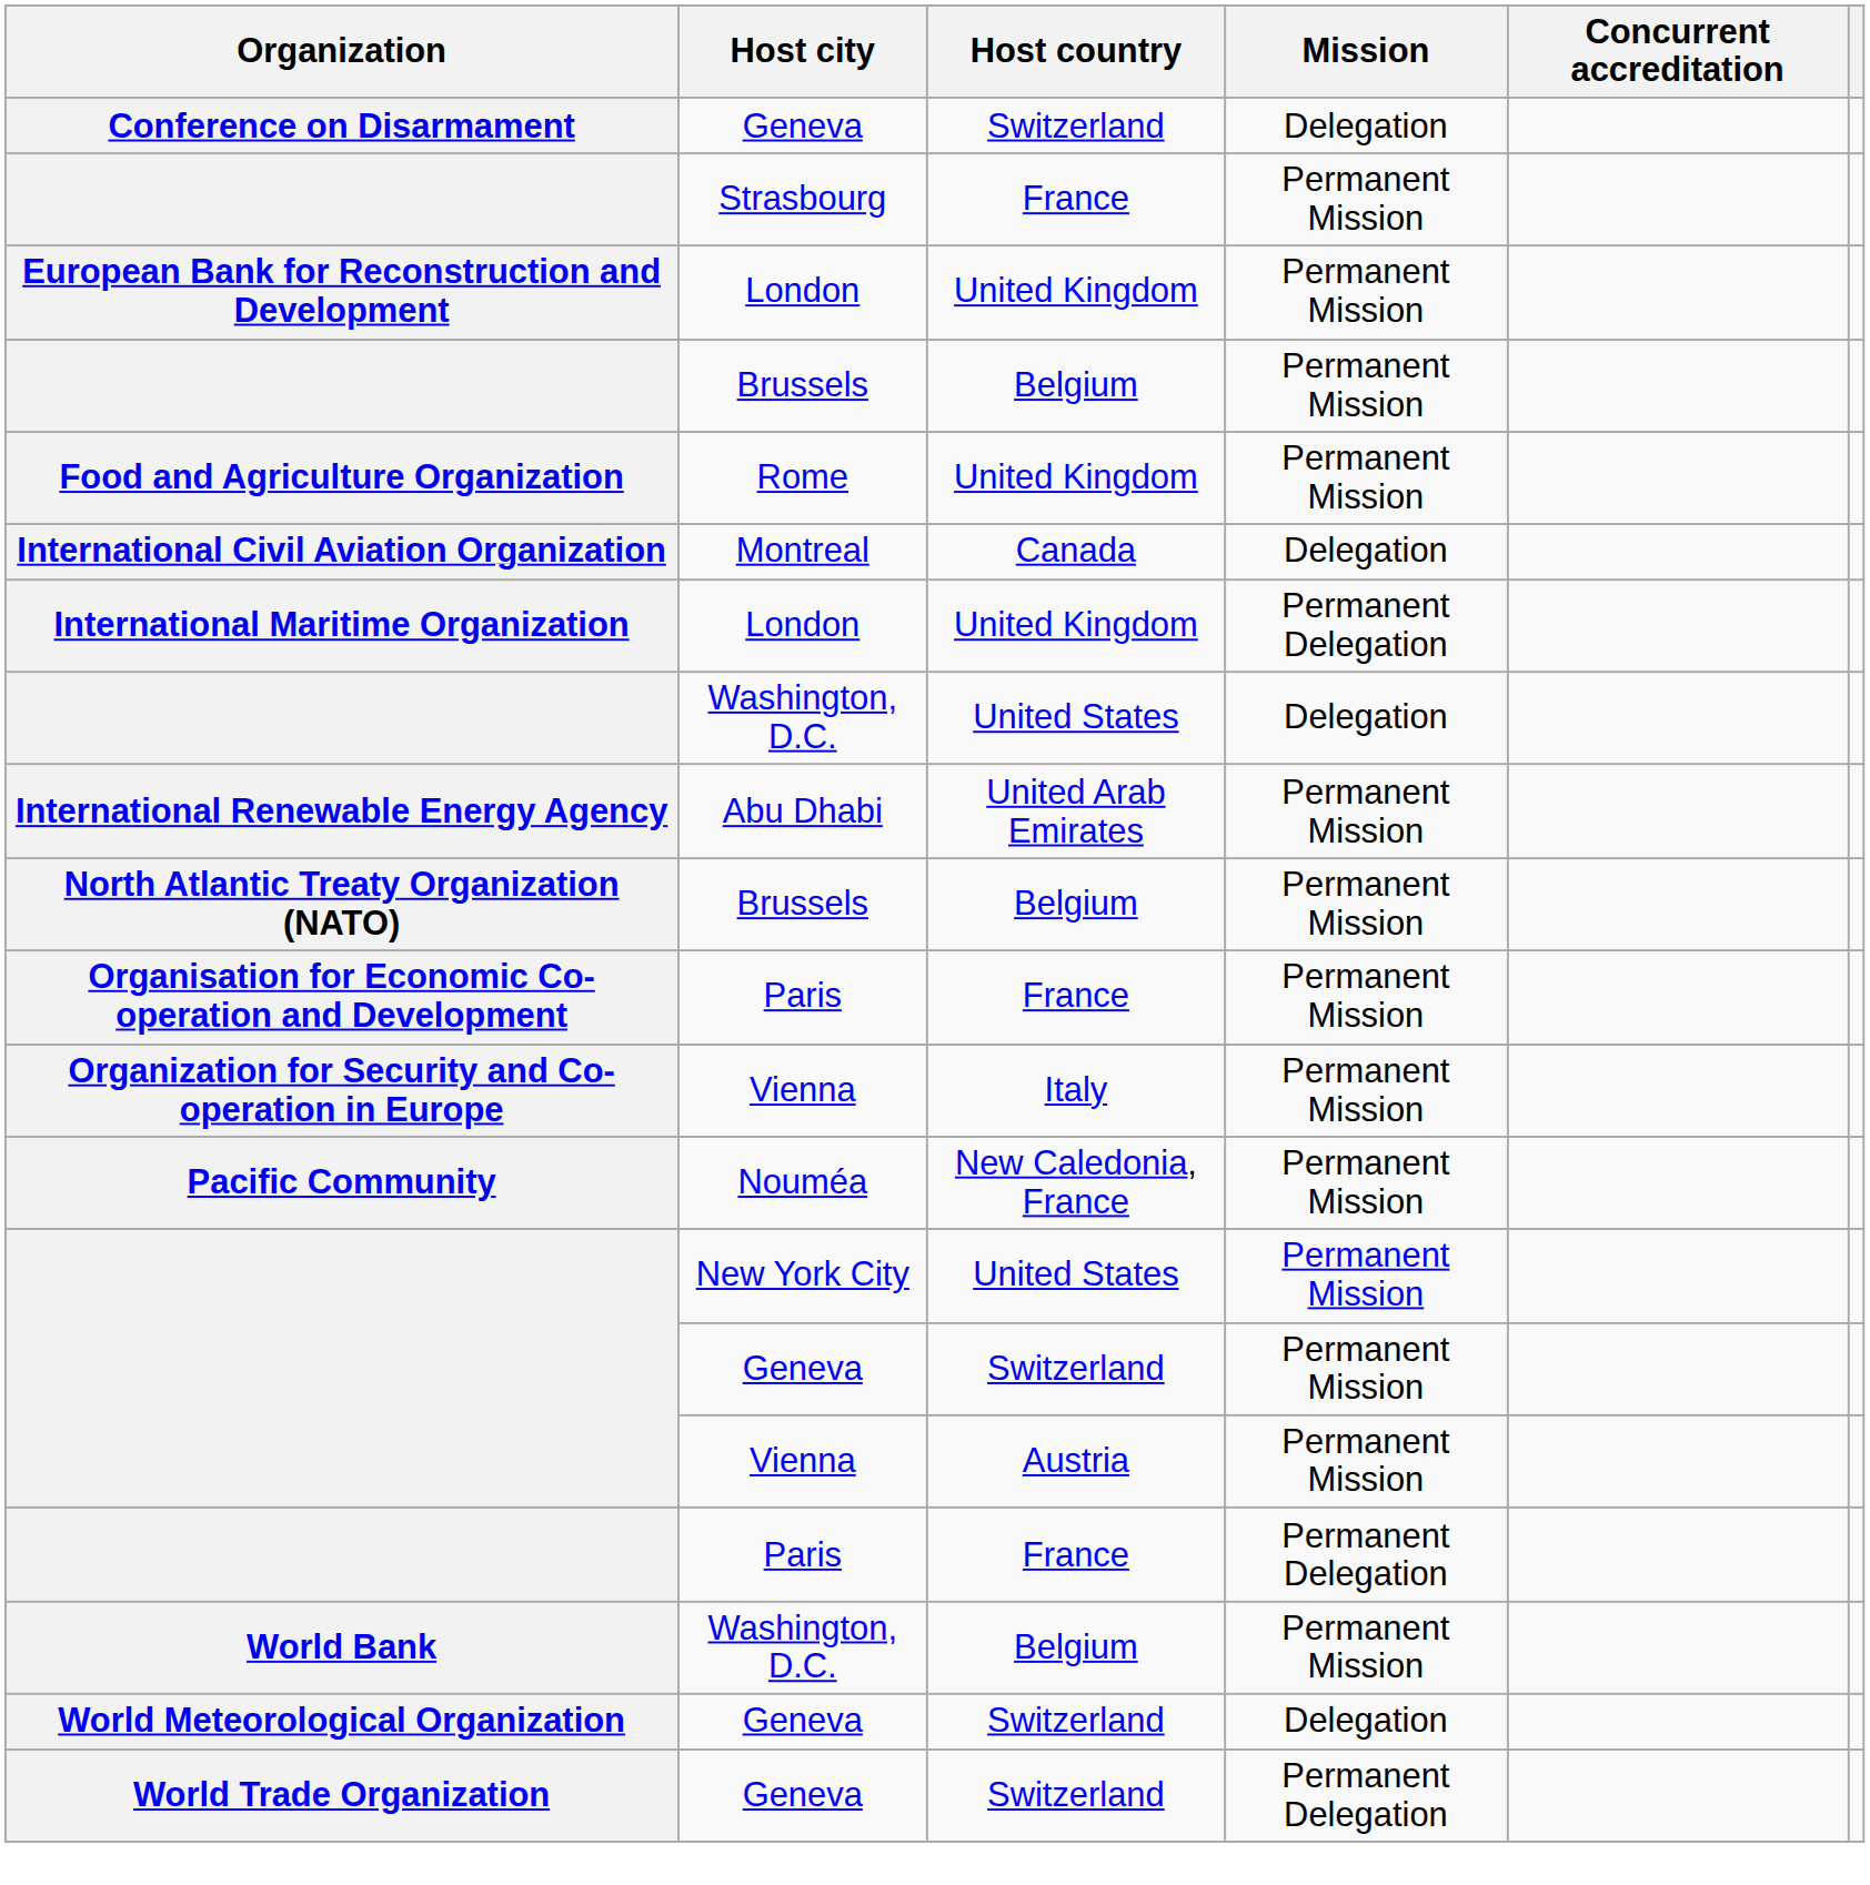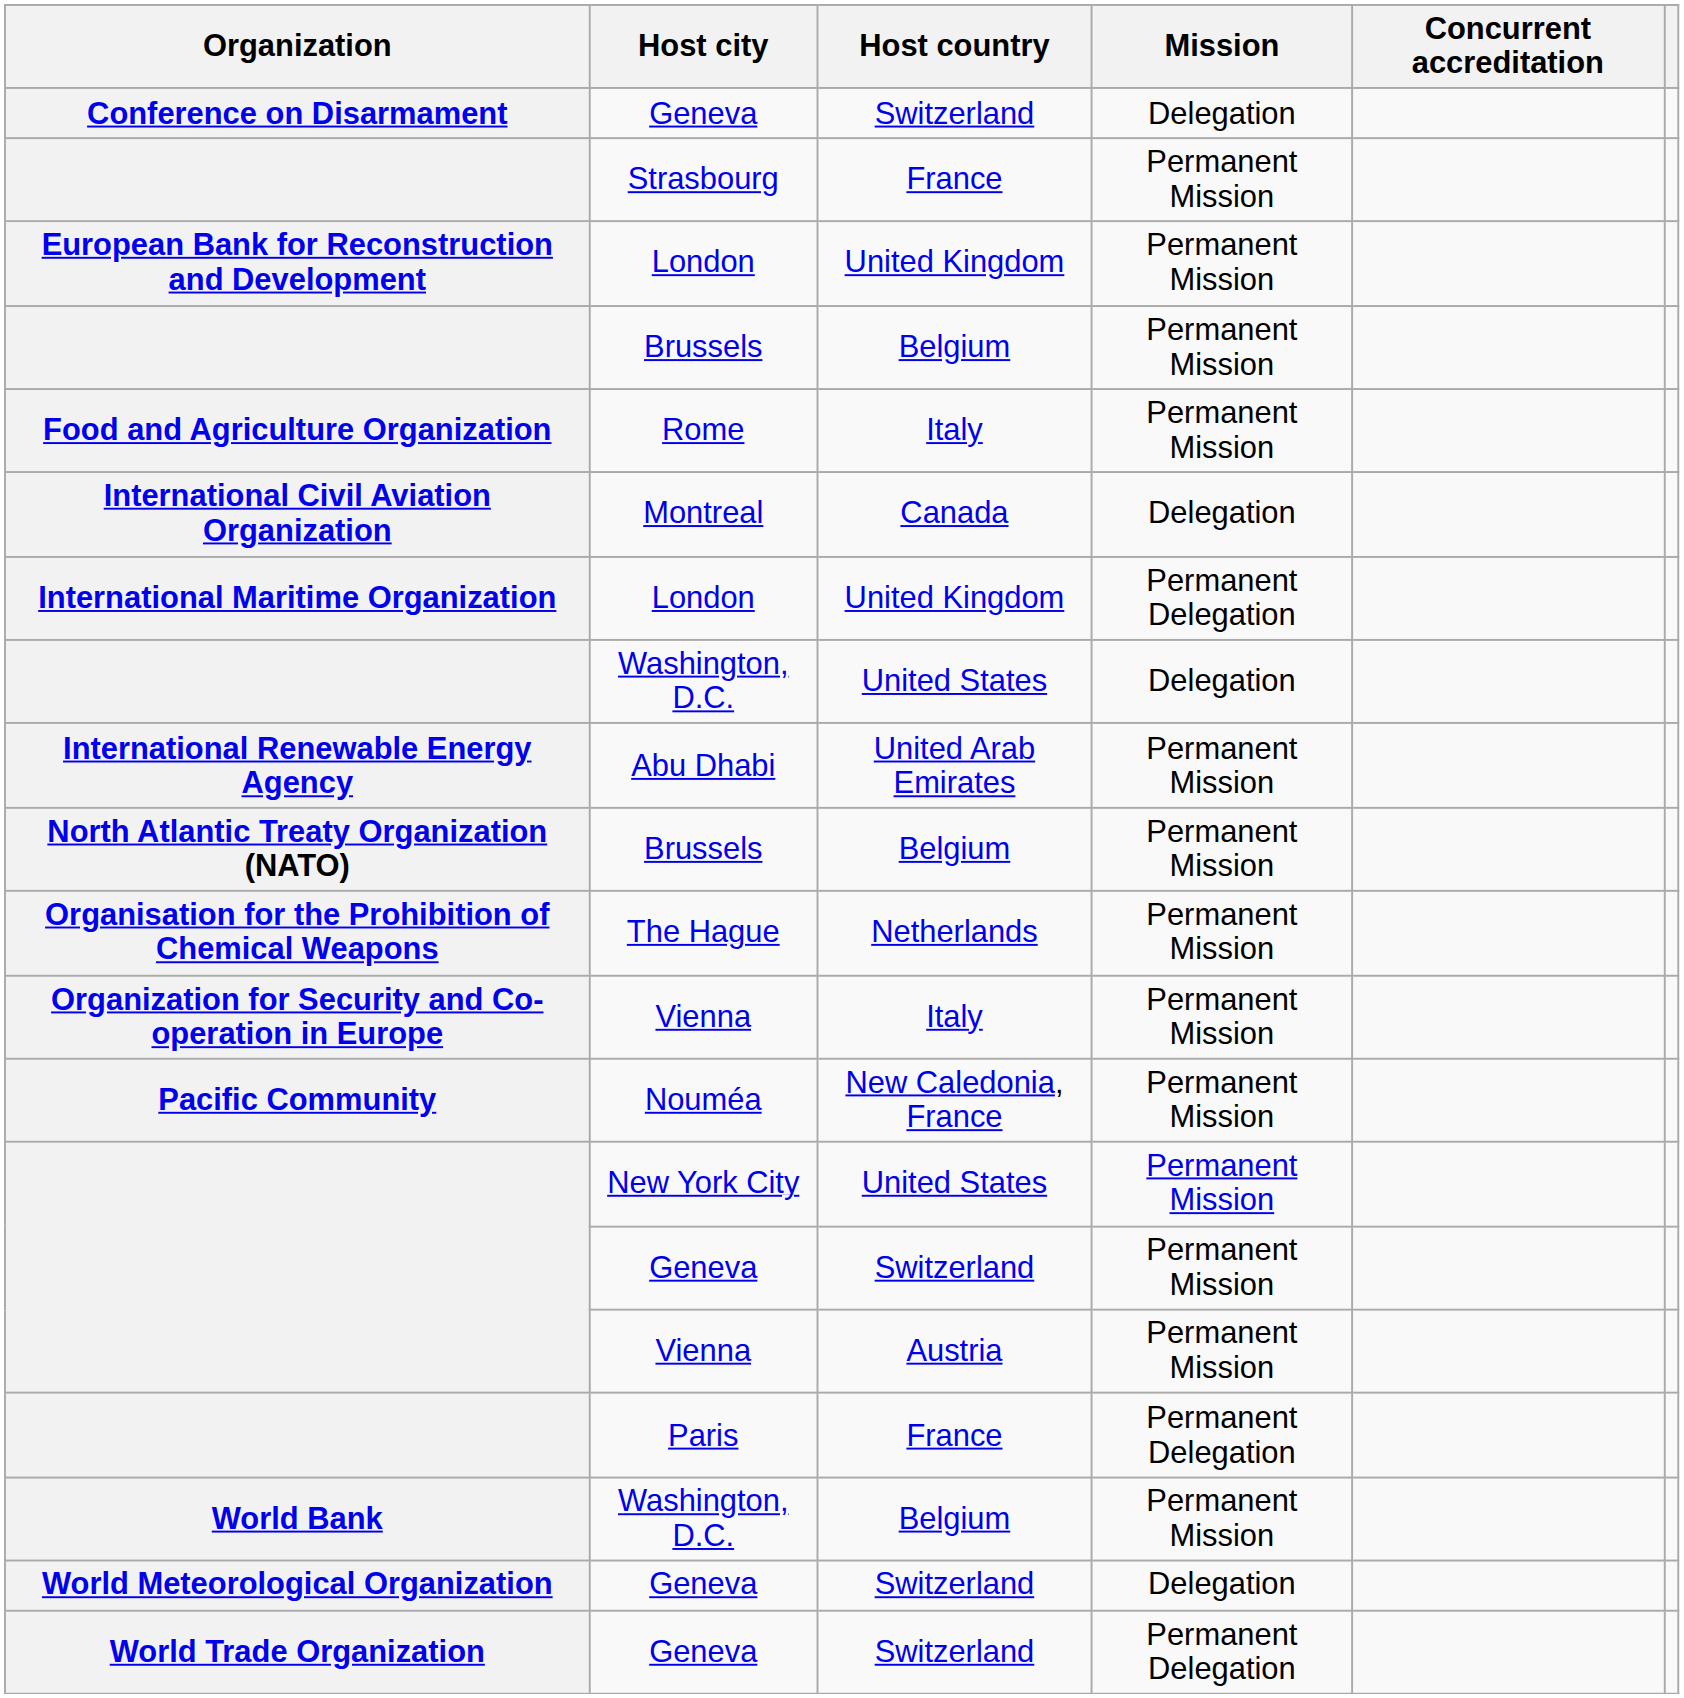Food and Agriculture Organization | Host country: United Kingdom -> Italy
- row: Organisation for Economic Co-operation and Development | Paris | France | Permanent Mission
+ row: Organisation for the Prohibition of Chemical Weapons | The Hague | Netherlands | Permanent Mission
